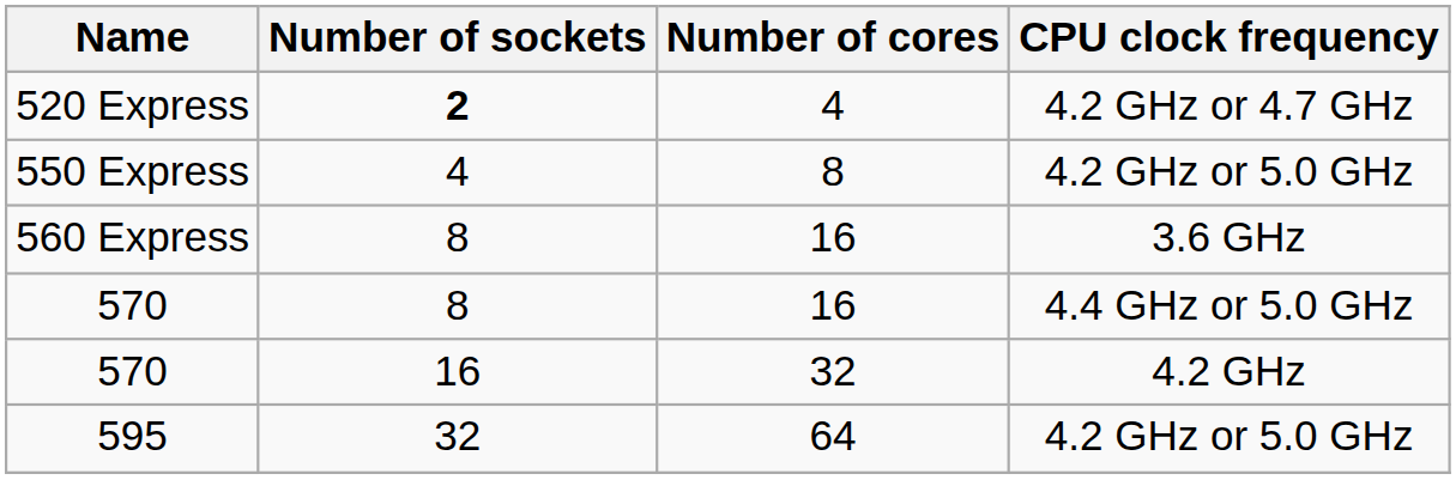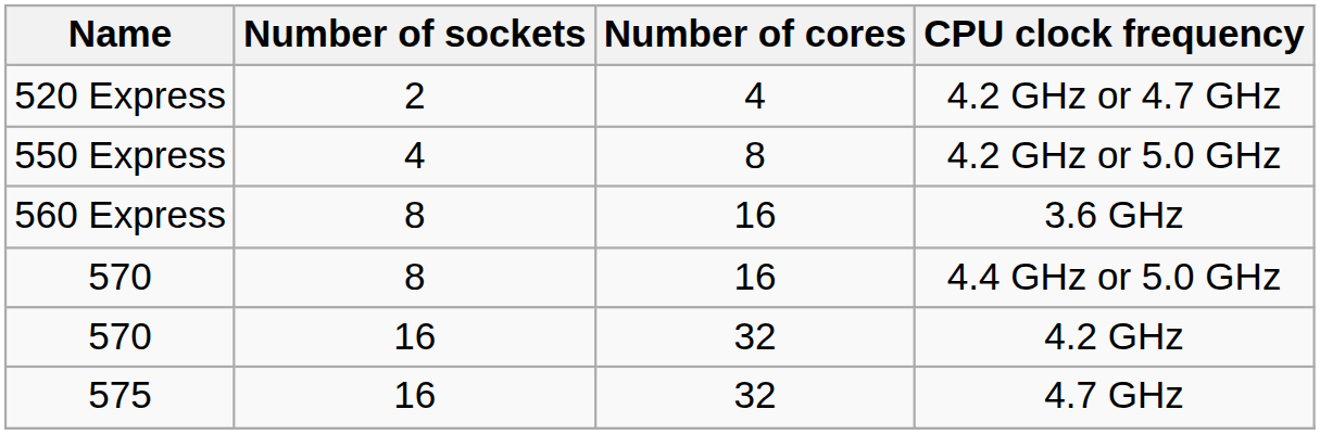520 Express | Number of sockets: bold -> normal
+ row: 575 | 16 | 32 | 4.7 GHz
- row: 595 | 32 | 64 | 4.2 GHz or 5.0 GHz
